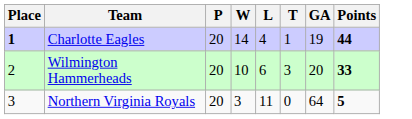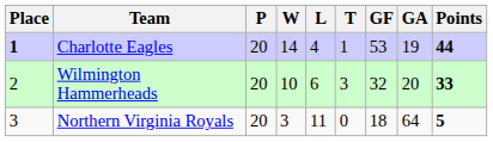+ column: GF | 53 | 32 | 18
